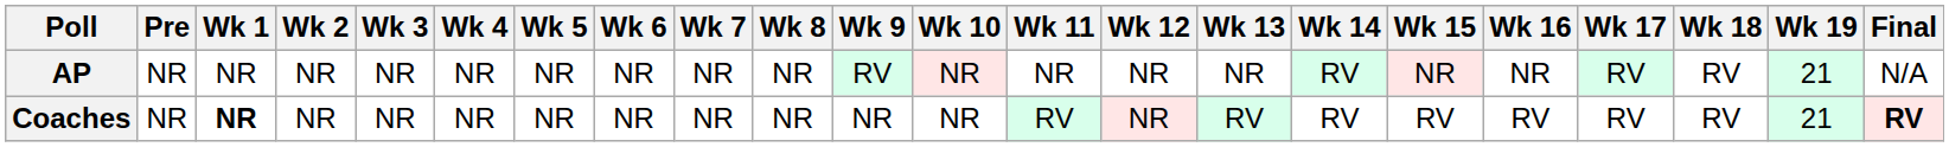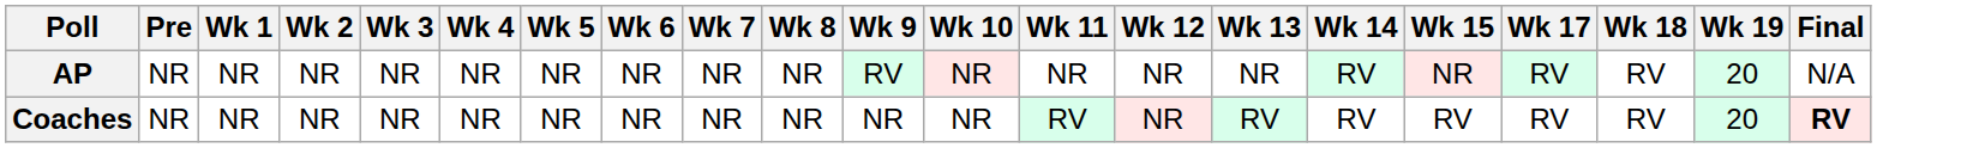- column: Wk 16 | NR | RV
AP | Wk 19: 21 -> 20
Coaches | Wk 1: bold -> normal
Coaches | Wk 19: 21 -> 20
